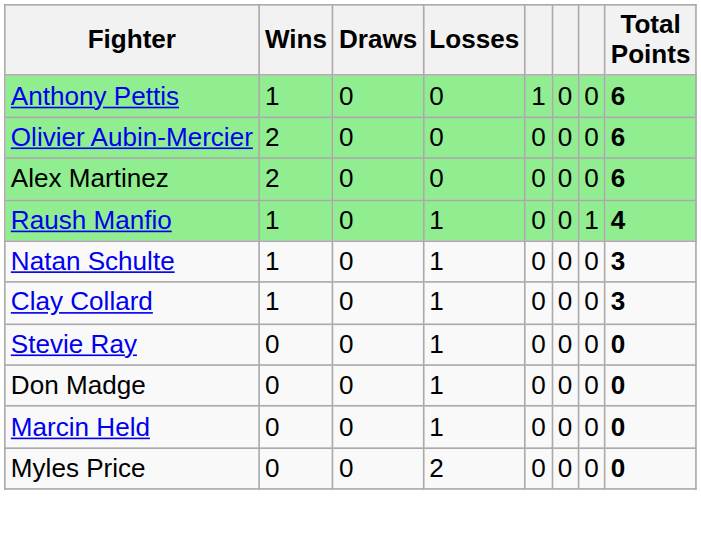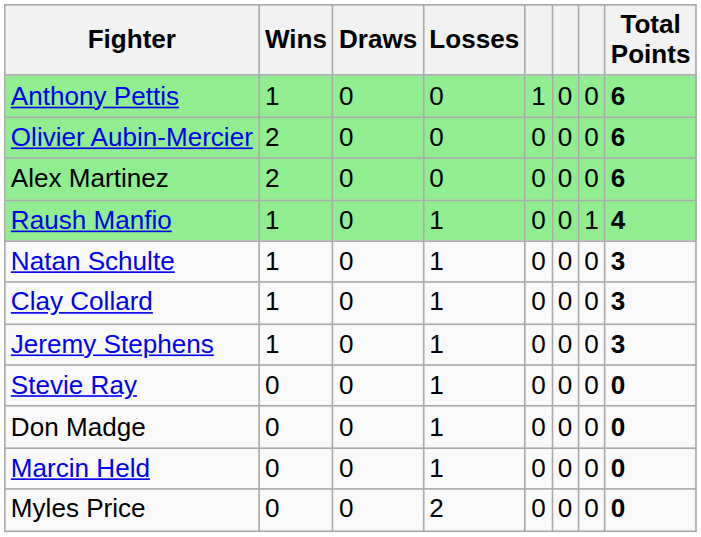+ row: Jeremy Stephens | 1 | 0 | 1 | 0 | 0 | 0 | 3
